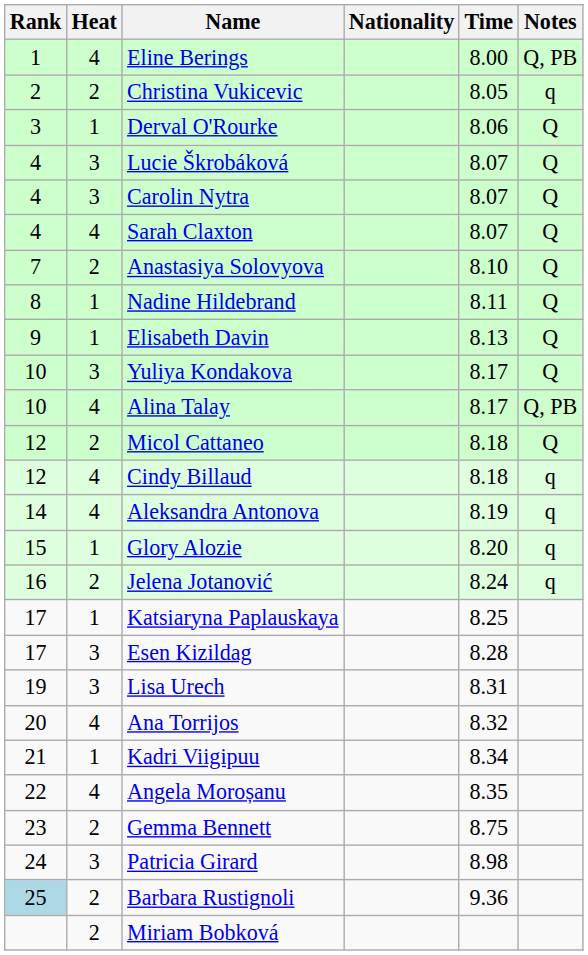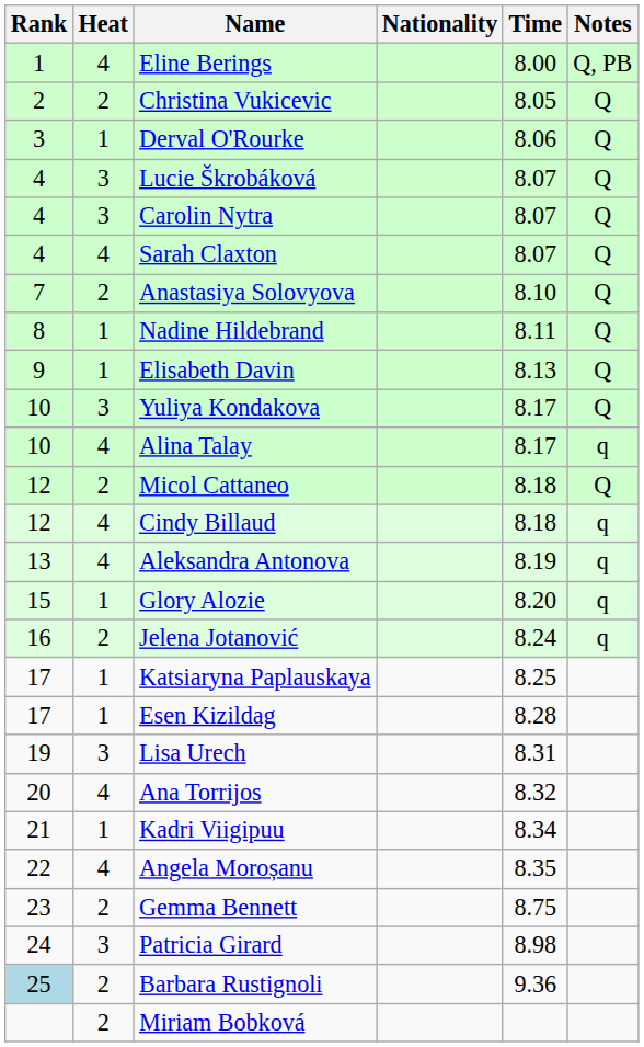Christina Vukicevic | Notes: q -> Q
Alina Talay | Notes: Q, PB -> q
Aleksandra Antonova | Rank: 14 -> 13
Esen Kizildag | Heat: 3 -> 1
